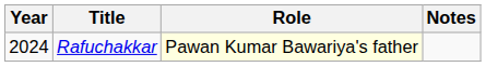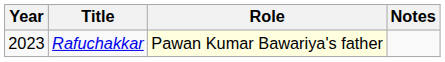Rafuchakkar | Year: 2024 -> 2023
